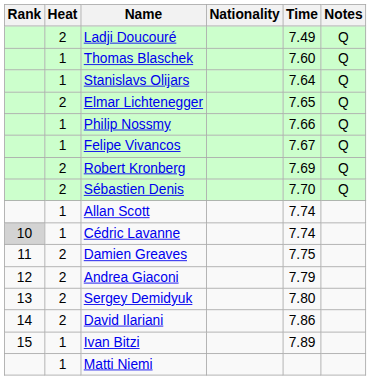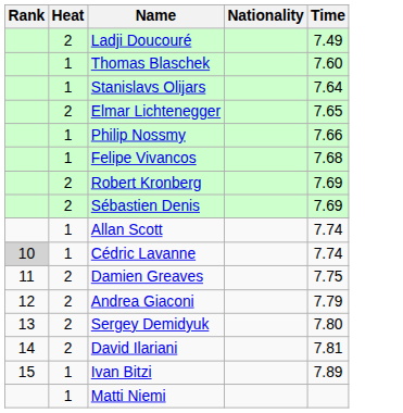- column: Notes | Q | Q | Q | Q | Q | Q | Q | Q
Felipe Vivancos | Time: 7.67 -> 7.68
Sébastien Denis | Time: 7.70 -> 7.69
David Ilariani | Time: 7.86 -> 7.81
